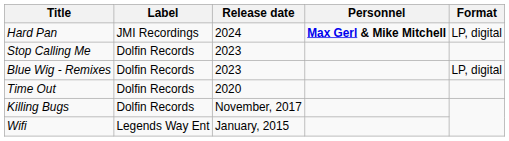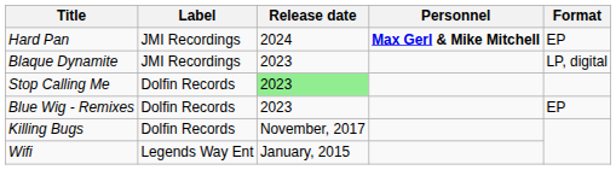Hard Pan | Format: LP, digital -> EP
+ row: Blaque Dynamite | JMI Recordings | 2023 | LP, digital
Stop Calling Me | Release date: no background -> lightgreen background
Blue Wig - Remixes | Format: LP, digital -> EP
- row: Time Out | Dolfin Records | 2020
